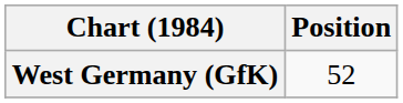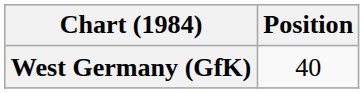West Germany (GfK) | Position: 52 -> 40
